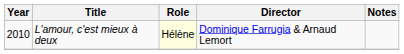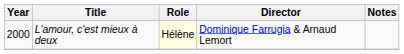L'amour, c'est mieux à deux | Year: 2010 -> 2000
